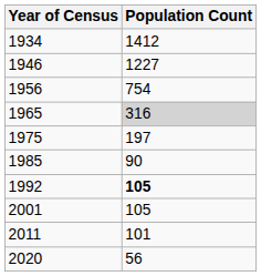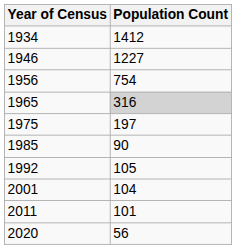1992 | Population Count: bold -> normal
2001 | Population Count: 105 -> 104
